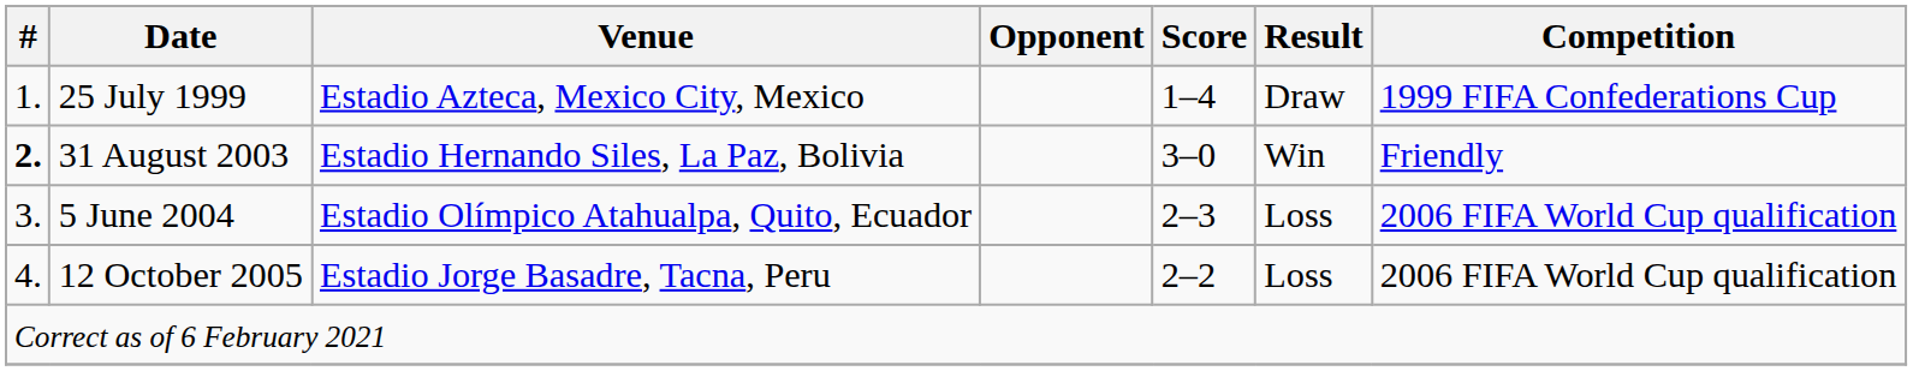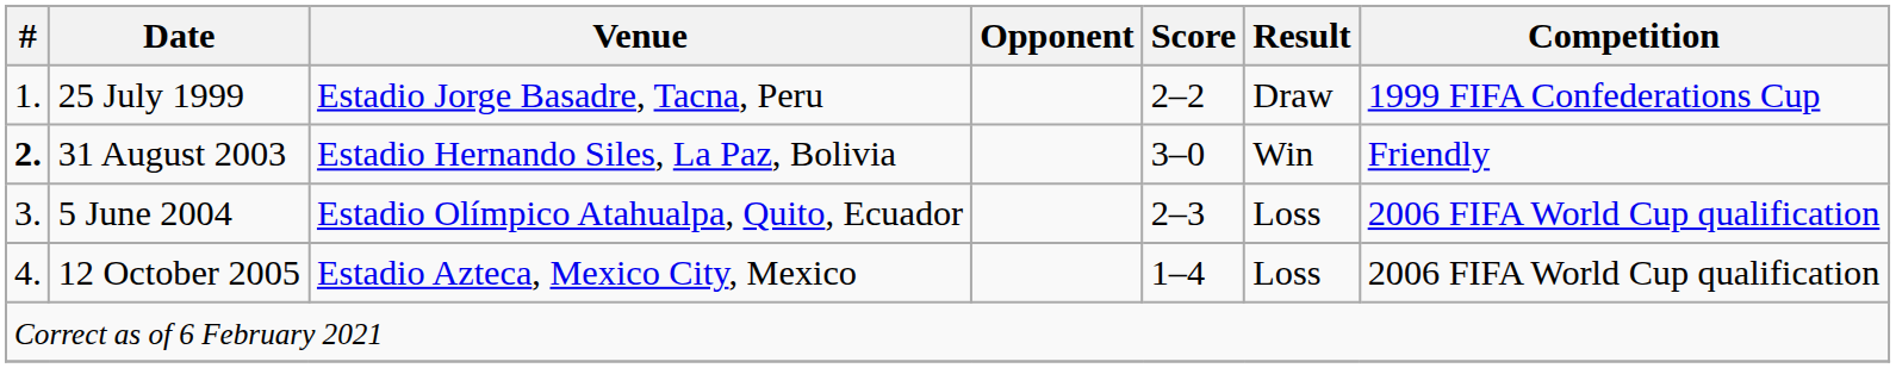25 July 1999 | Venue: Estadio Azteca, Mexico City, Mexico -> Estadio Jorge Basadre, Tacna, Peru
25 July 1999 | Score: 1–4 -> 2–2
12 October 2005 | Venue: Estadio Jorge Basadre, Tacna, Peru -> Estadio Azteca, Mexico City, Mexico
12 October 2005 | Score: 2–2 -> 1–4
